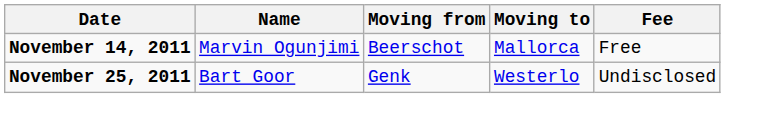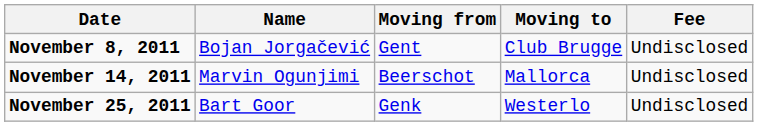+ row: November 8, 2011 | Bojan Jorgačević | Gent | Club Brugge | Undisclosed
November 14, 2011 | Fee: Free -> Undisclosed
